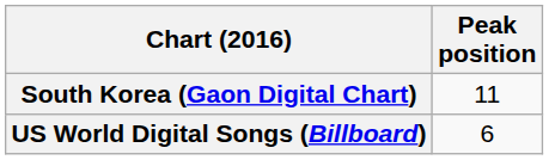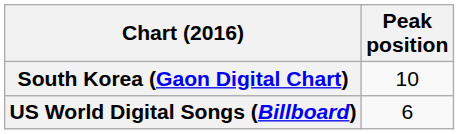South Korea (Gaon Digital Chart) | Peak position: 11 -> 10
